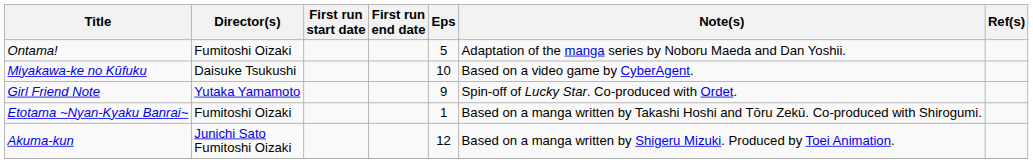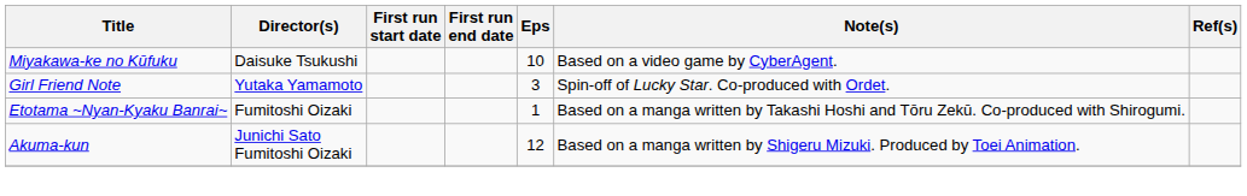- row: Ontama! | Fumitoshi Oizaki | 5 | Adaptation of the manga series by Noboru Maeda and Dan Yoshii.
Girl Friend Note | Eps: 9 -> 3
